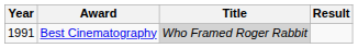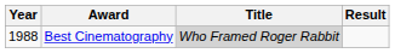Best Cinematography | Year: 1991 -> 1988
